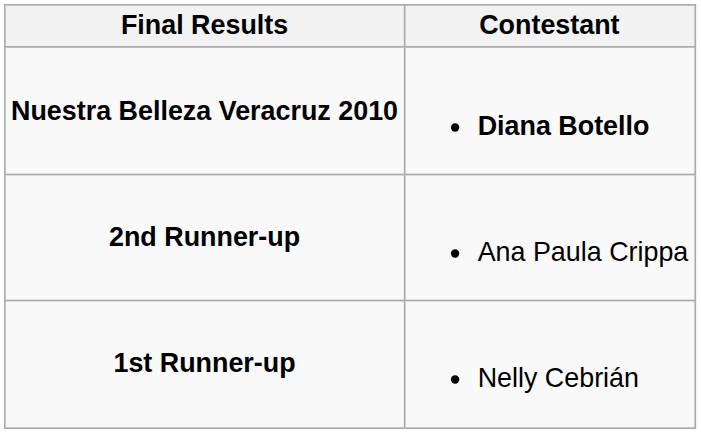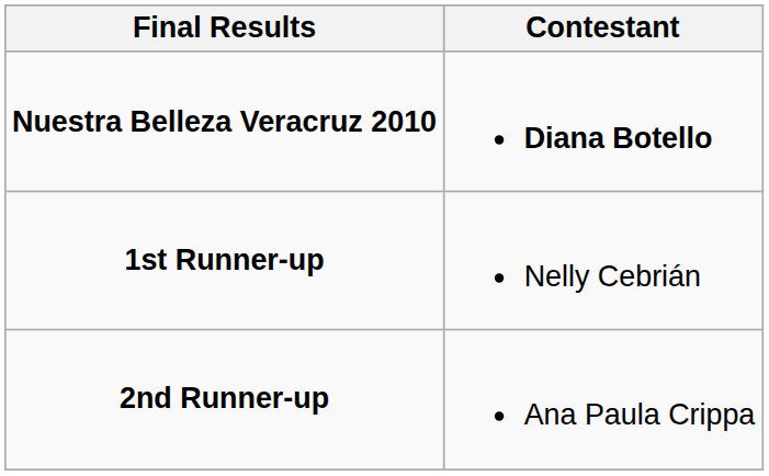rows swapped: 1st Runner-up <-> 2nd Runner-up
